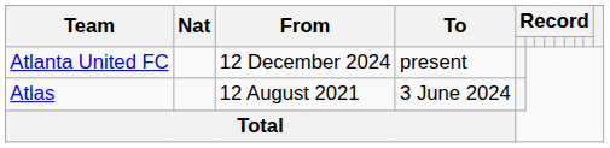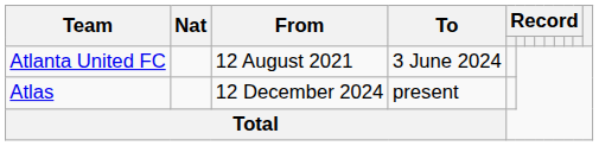Atlanta United FC | From: 12 December 2024 -> 12 August 2021
Atlanta United FC | To: present -> 3 June 2024
Atlas | From: 12 August 2021 -> 12 December 2024
Atlas | To: 3 June 2024 -> present
